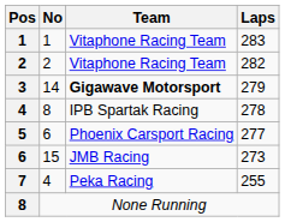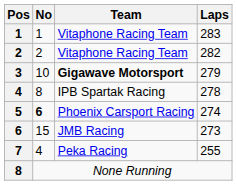3 | No: 14 -> 10
5 | No: normal -> bold
5 | Laps: 277 -> 274
